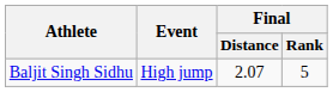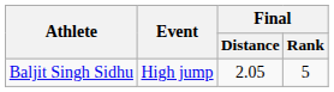Baljit Singh Sidhu | Final / Distance: 2.07 -> 2.05
